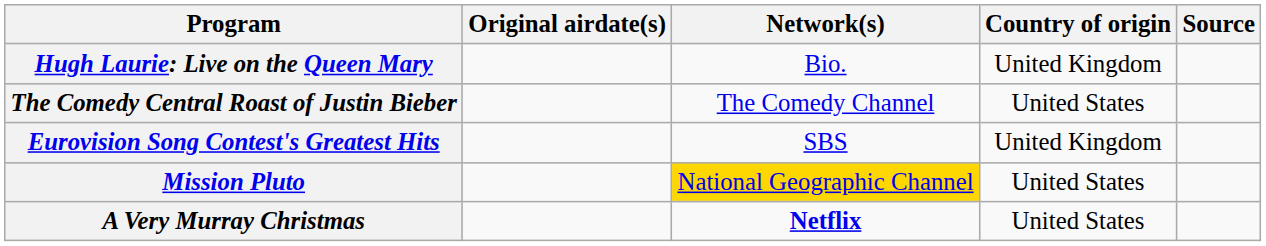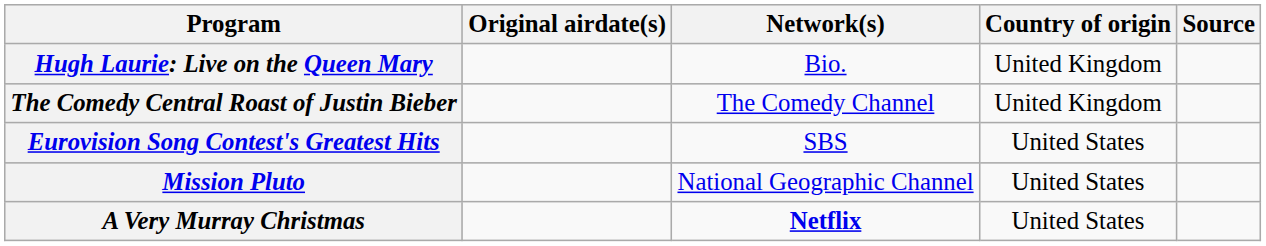The Comedy Central Roast of Justin Bieber | Country of origin: United States -> United Kingdom
Eurovision Song Contest's Greatest Hits | Country of origin: United Kingdom -> United States
Mission Pluto | Network(s): gold background -> no background
